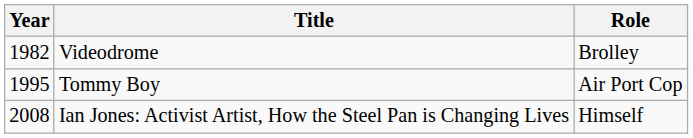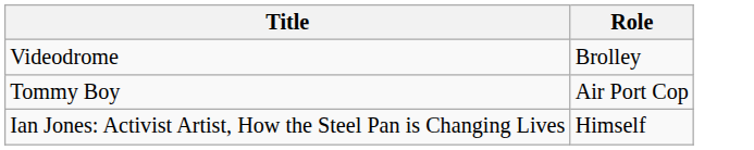- column: Year | 1982 | 1995 | 2008
